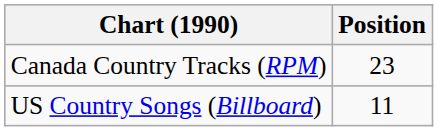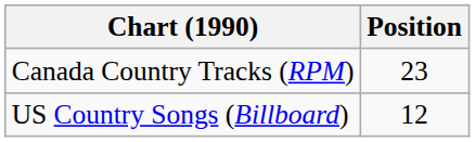US Country Songs (Billboard) | Position: 11 -> 12
